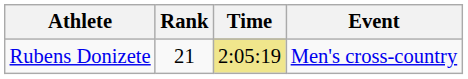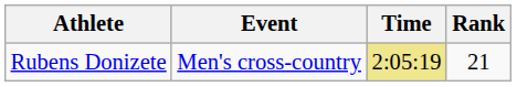columns swapped: Event <-> Rank
